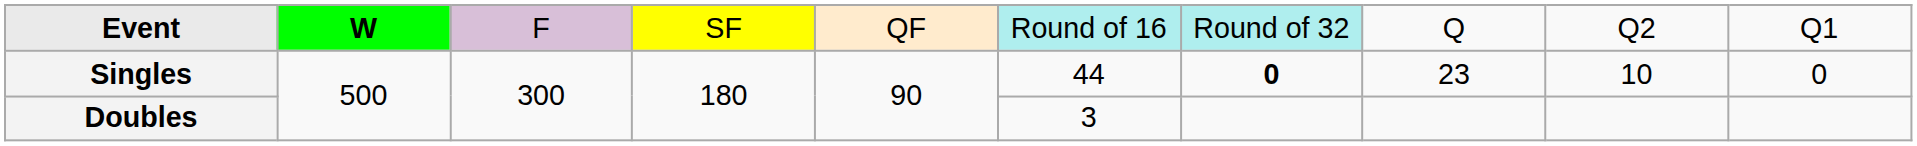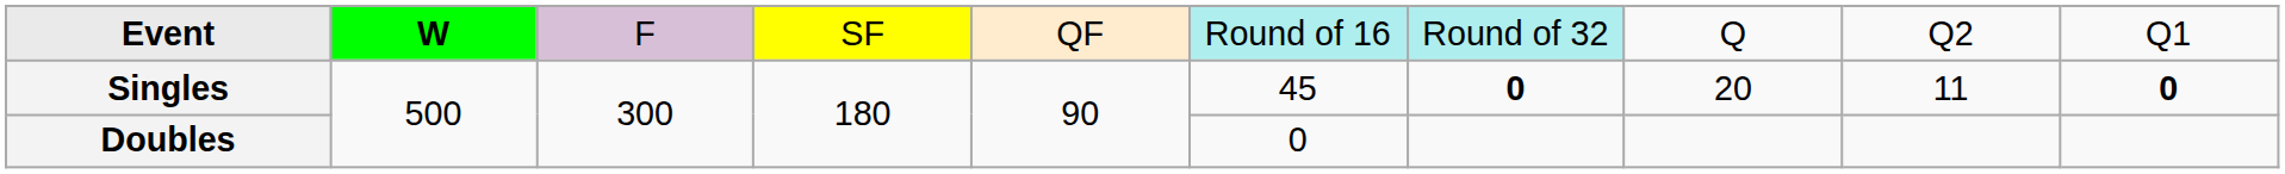Singles | column 6: 44 -> 45
Singles | column 8: 23 -> 20
Singles | column 9: 10 -> 11
Singles | column 10: normal -> bold
Doubles | column 6: 3 -> 0
